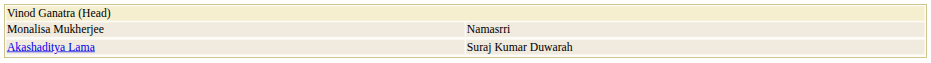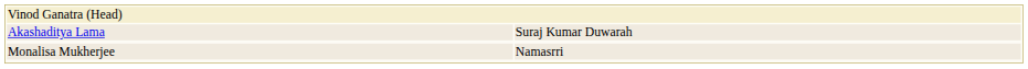rows swapped: Monalisa Mukherjee <-> Akashaditya Lama
